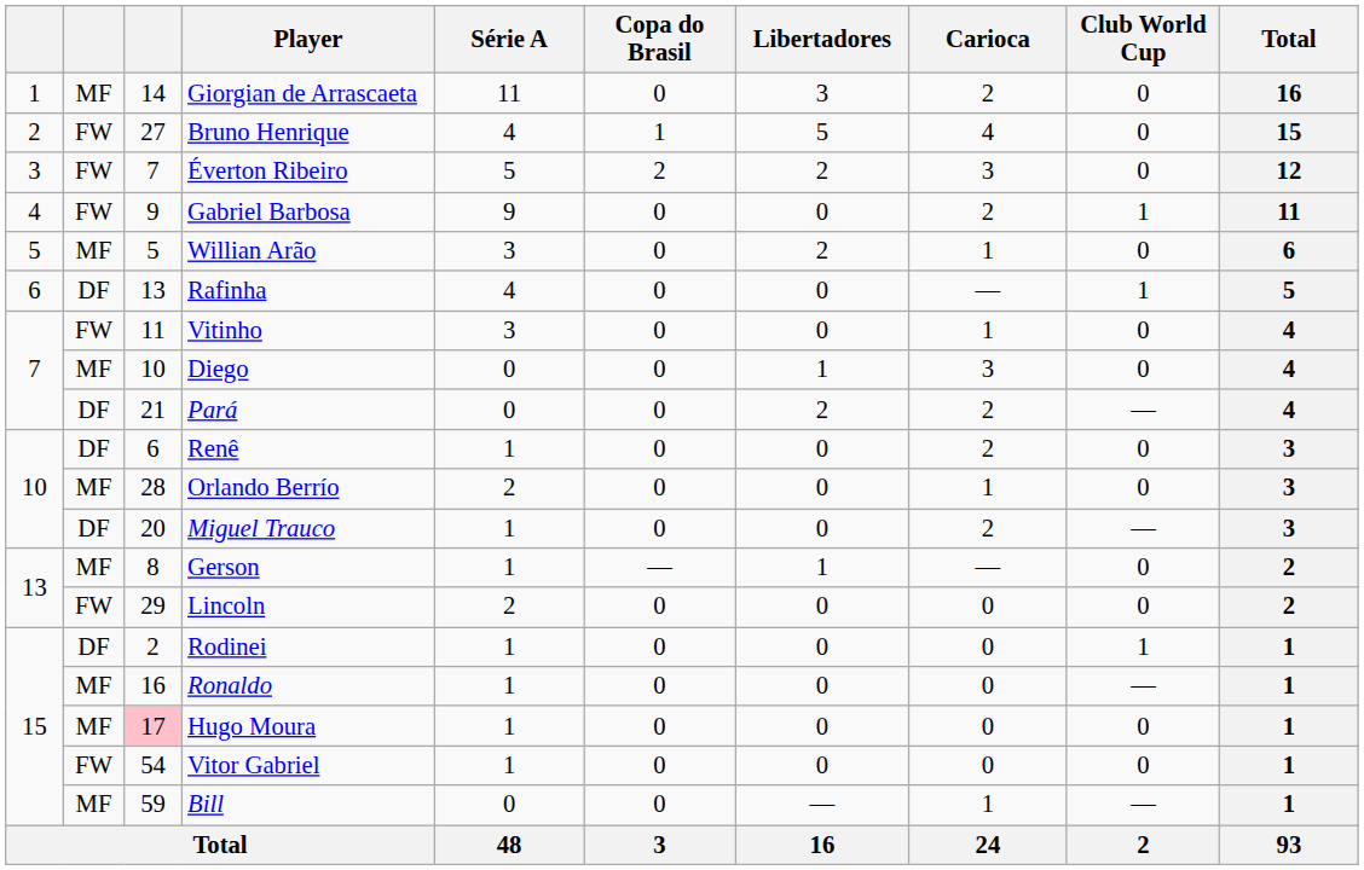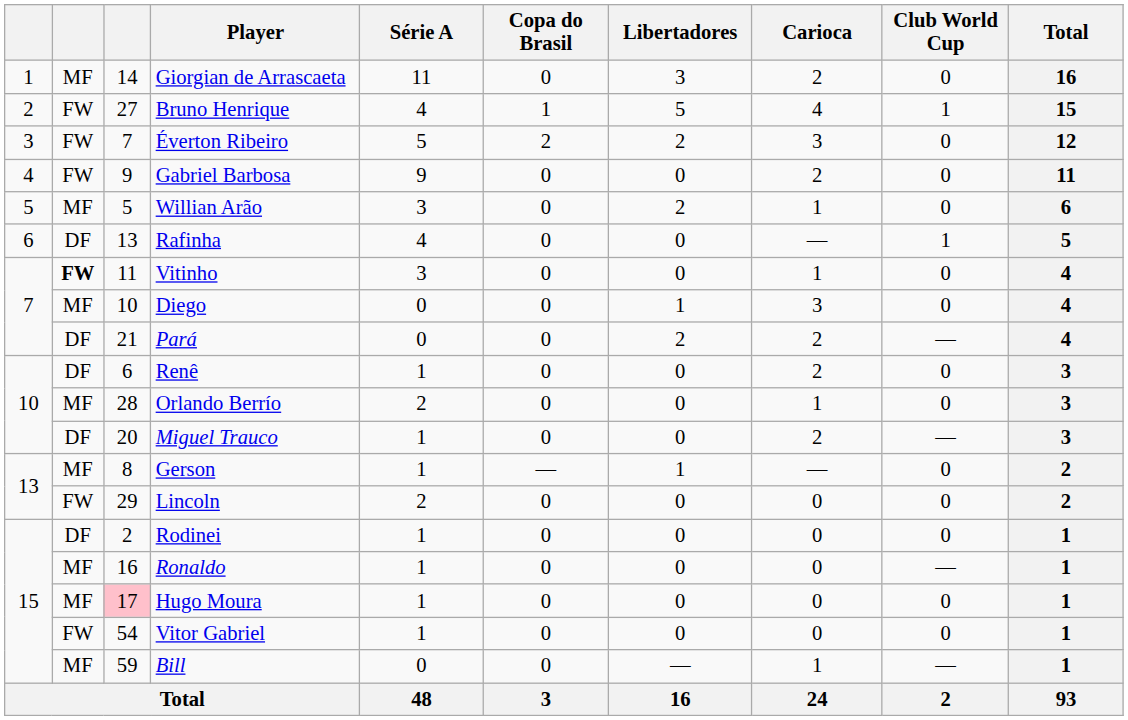Bruno Henrique | Club World Cup: 0 -> 1
Gabriel Barbosa | Club World Cup: 1 -> 0
Vitinho | column 2: normal -> bold
Rodinei | Club World Cup: 1 -> 0
